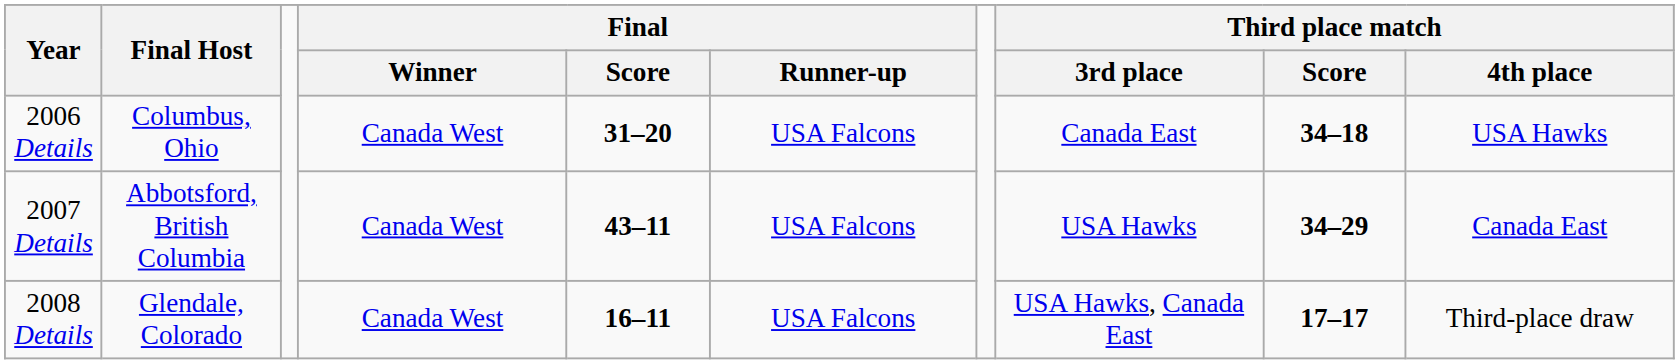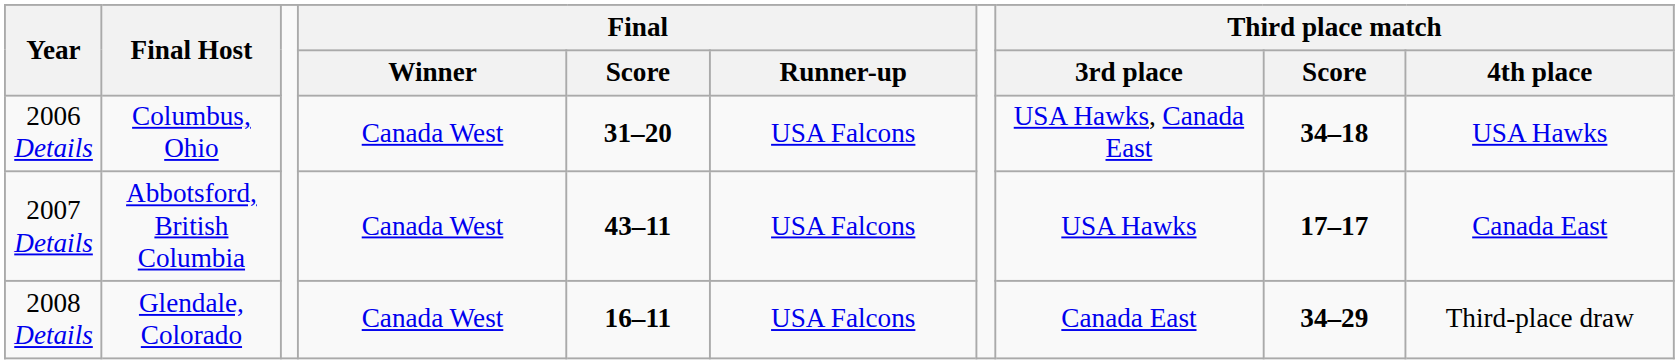2006 Details | Third place match / 3rd place: Canada East -> USA Hawks, Canada East
2007 Details | Third place match / Score: 34–29 -> 17–17
2008 Details | Third place match / 3rd place: USA Hawks, Canada East -> Canada East
2008 Details | Third place match / Score: 17–17 -> 34–29
